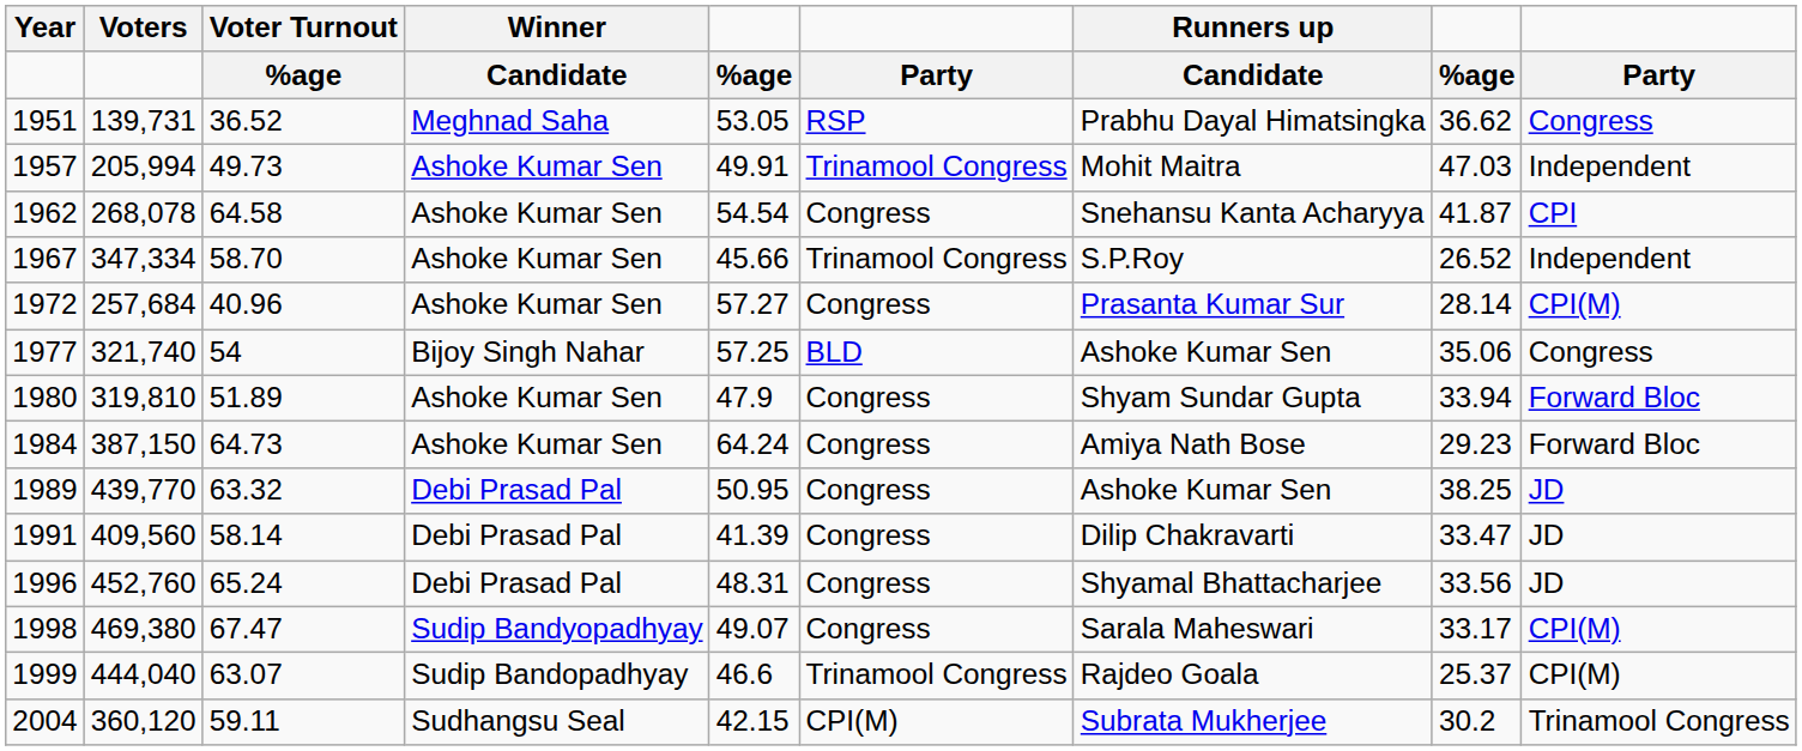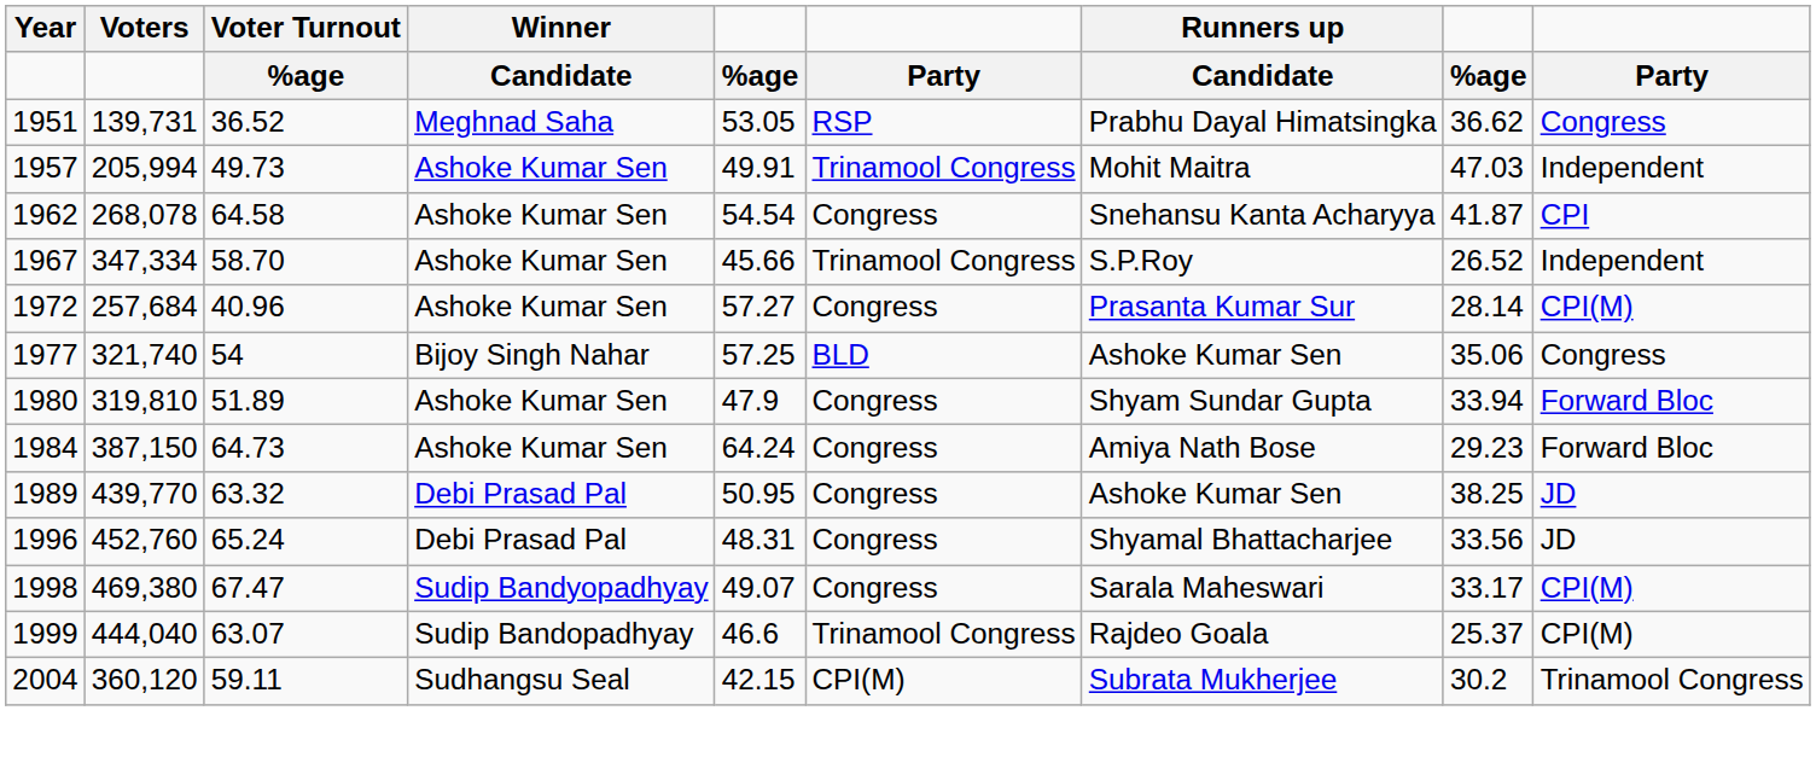- row: 1991 | 409,560 | 58.14 | Debi Prasad Pal | 41.39 | Congress | Dilip Chakravarti | 33.47 | JD
